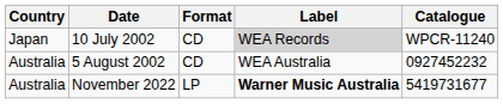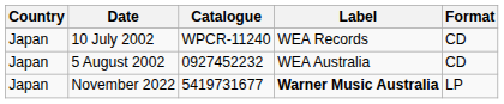columns swapped: Format <-> Catalogue
10 July 2002 | Label: lightgrey background -> no background
5 August 2002 | Country: Australia -> Japan
November 2022 | Country: Australia -> Japan
